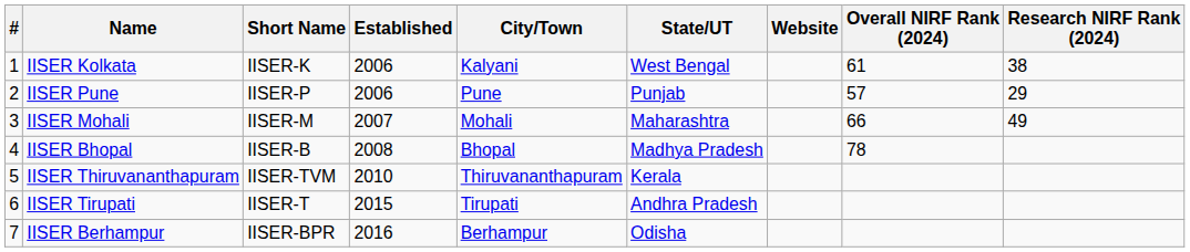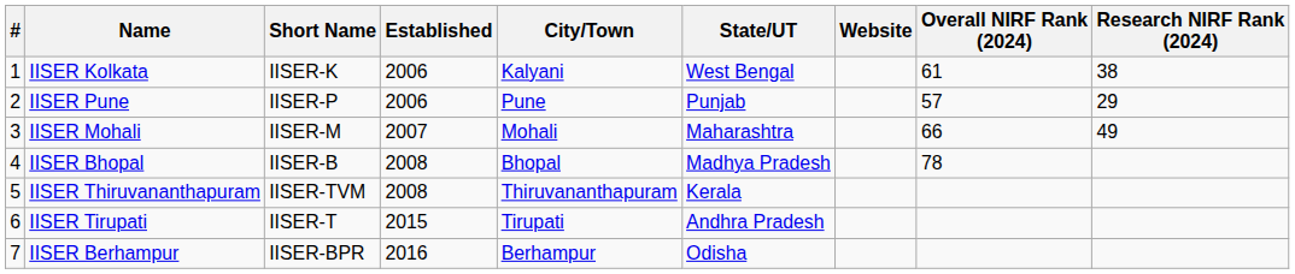IISER Thiruvananthapuram | Established: 2010 -> 2008
